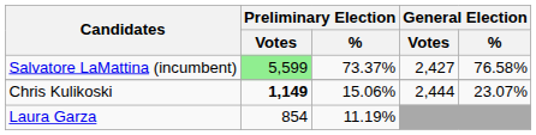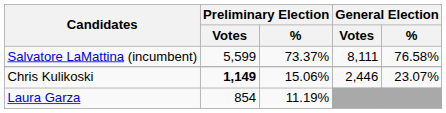Salvatore LaMattina (incumbent) | Preliminary Election / Votes: lightgreen background -> no background
Salvatore LaMattina (incumbent) | General Election / Votes: 2,427 -> 8,111
Chris Kulikoski | General Election / Votes: 2,444 -> 2,446
